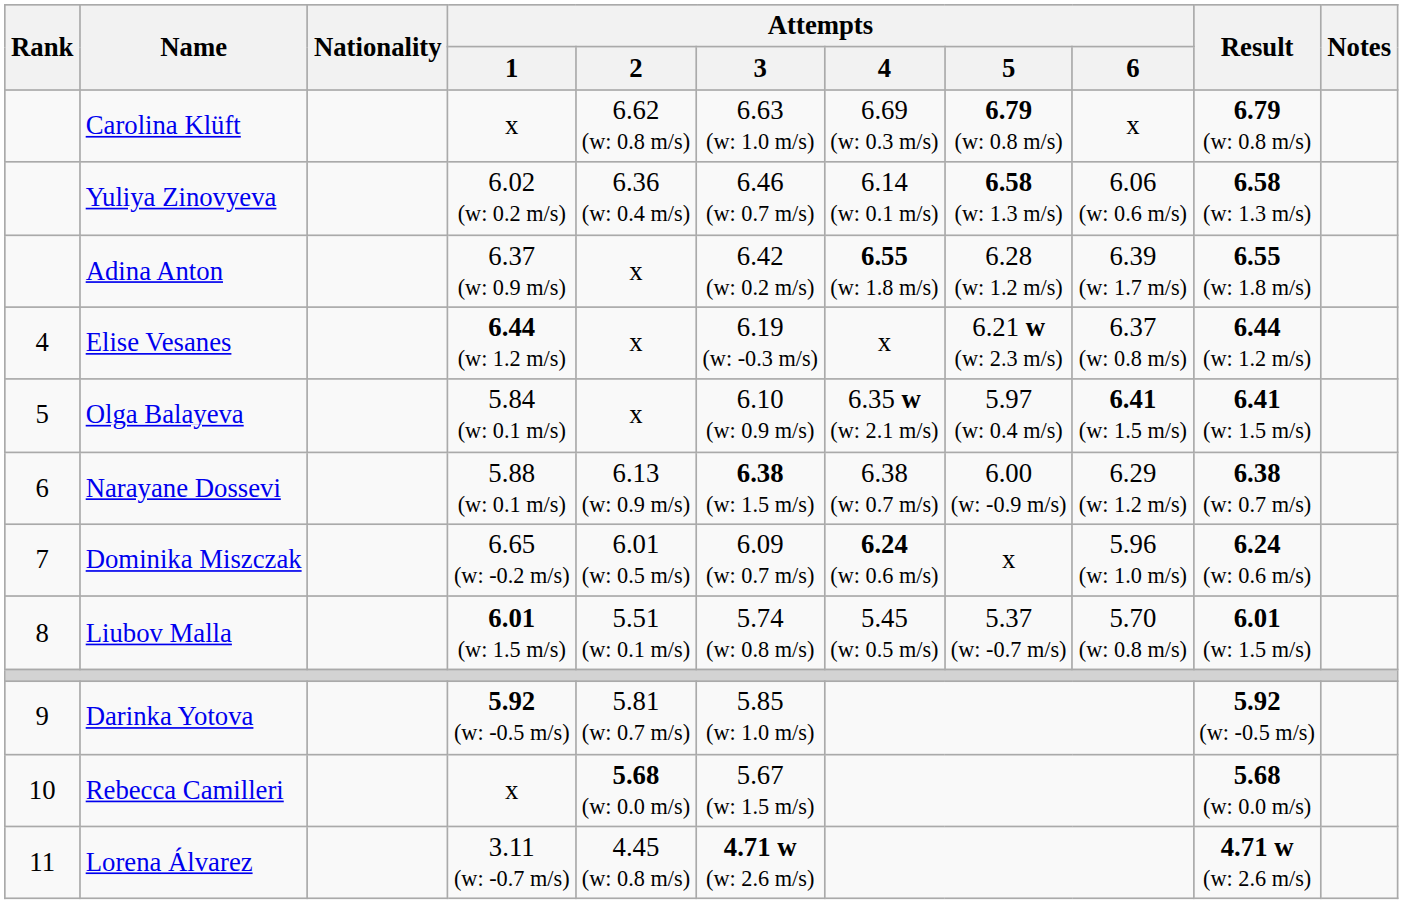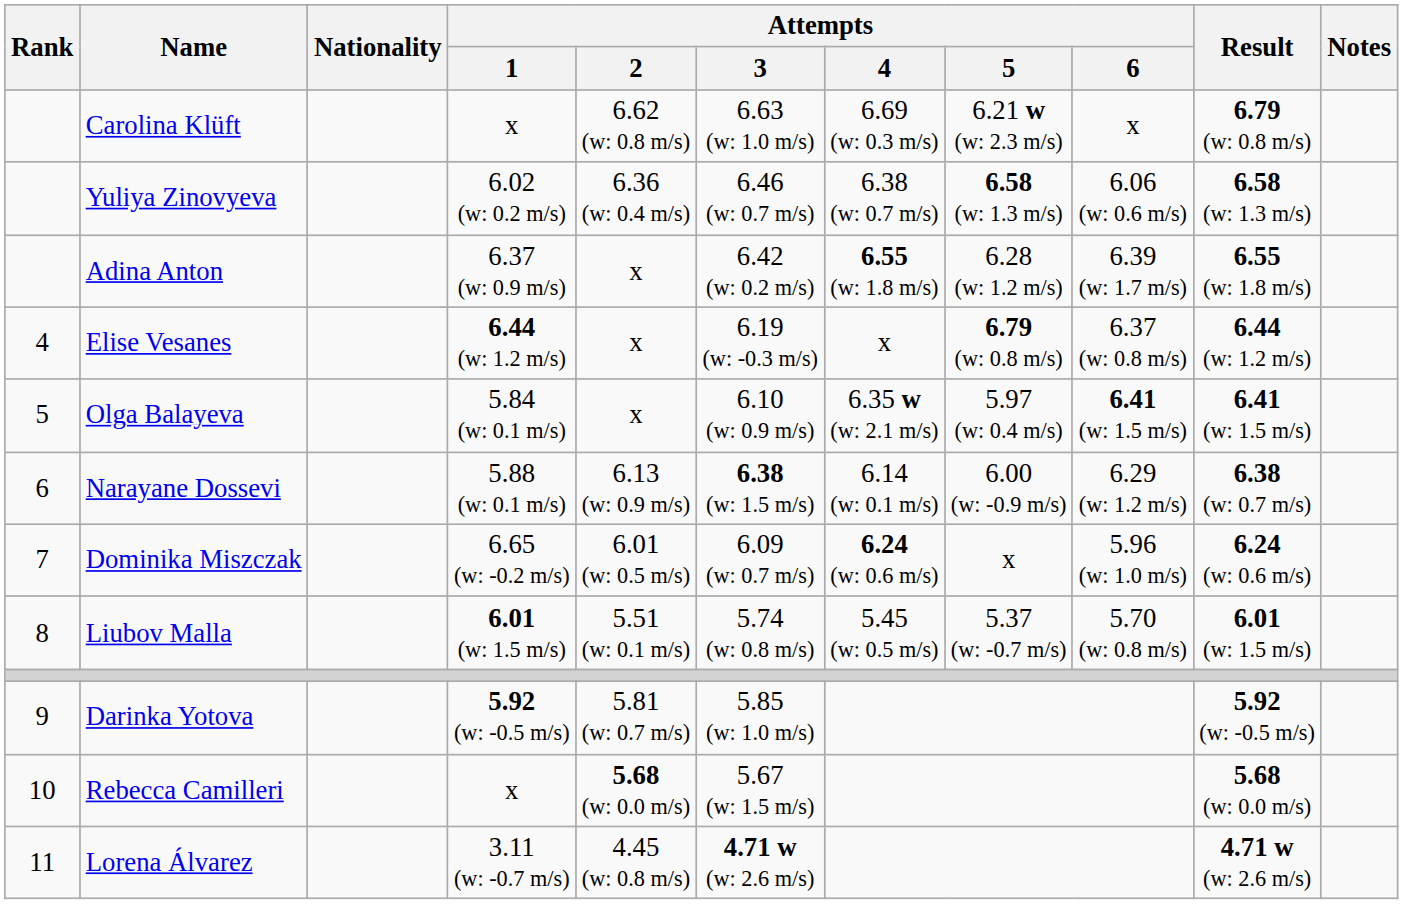Carolina Klüft | Attempts / 5: 6.79 (w: 0.8 m/s) -> 6.21 w (w: 2.3 m/s)
Yuliya Zinovyeva | Attempts / 4: 6.14 (w: 0.1 m/s) -> 6.38 (w: 0.7 m/s)
Elise Vesanes | Attempts / 5: 6.21 w (w: 2.3 m/s) -> 6.79 (w: 0.8 m/s)
Narayane Dossevi | Attempts / 4: 6.38 (w: 0.7 m/s) -> 6.14 (w: 0.1 m/s)
